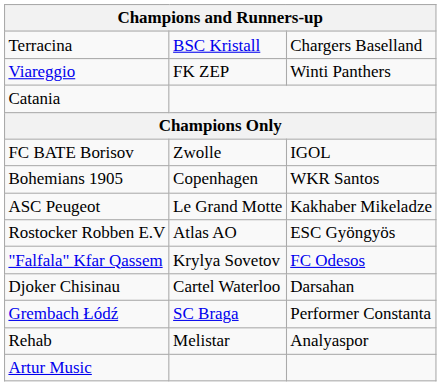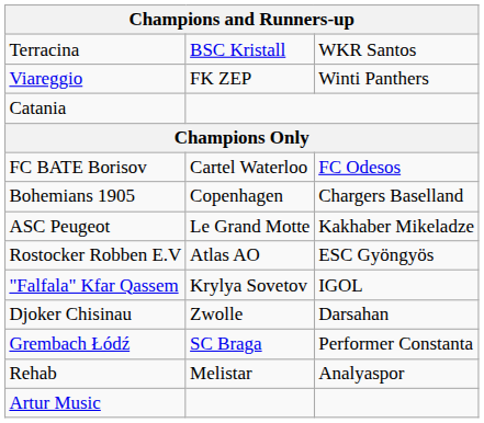Terracina | column 3: Chargers Baselland -> WKR Santos
FC BATE Borisov | column 2: Zwolle -> Cartel Waterloo
FC BATE Borisov | column 3: IGOL -> FC Odesos
Bohemians 1905 | column 3: WKR Santos -> Chargers Baselland
"Falfala" Kfar Qassem | column 3: FC Odesos -> IGOL
Djoker Chisinau | column 2: Cartel Waterloo -> Zwolle
